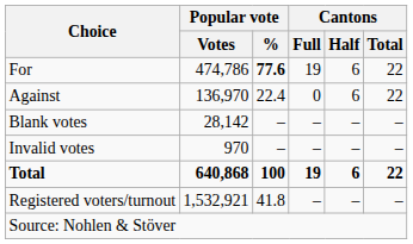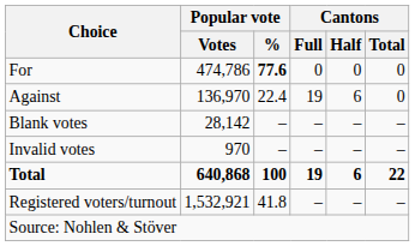For | Cantons / Full: 19 -> 0
For | Cantons / Half: 6 -> 0
For | Cantons / Total: 22 -> 0
Against | Cantons / Full: 0 -> 19
Against | Cantons / Total: 22 -> 0
